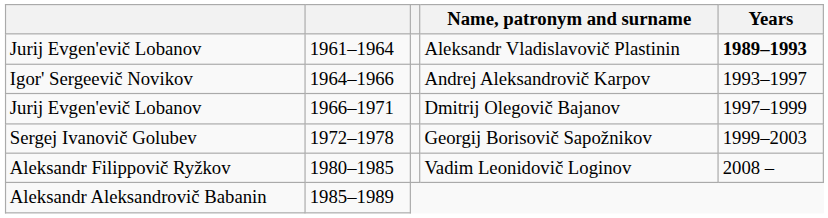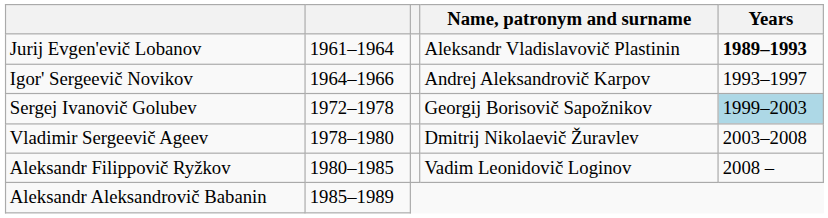- row: Jurij Evgen'evič Lobanov | 1966–1971 | Dmitrij Olegovič Bajanov | 1997–1999
Georgij Borisovič Sapožnikov | Years: no background -> lightblue background
+ row: Vladimir Sergeevič Ageev | 1978–1980 | Dmitrij Nikolaevič Žuravlev | 2003–2008
